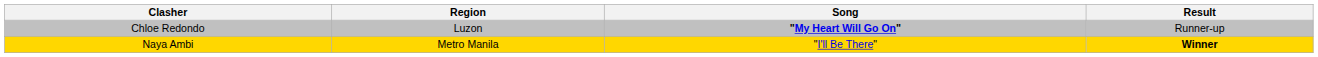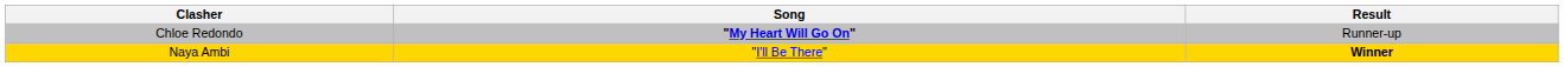- column: Region | Luzon | Metro Manila
